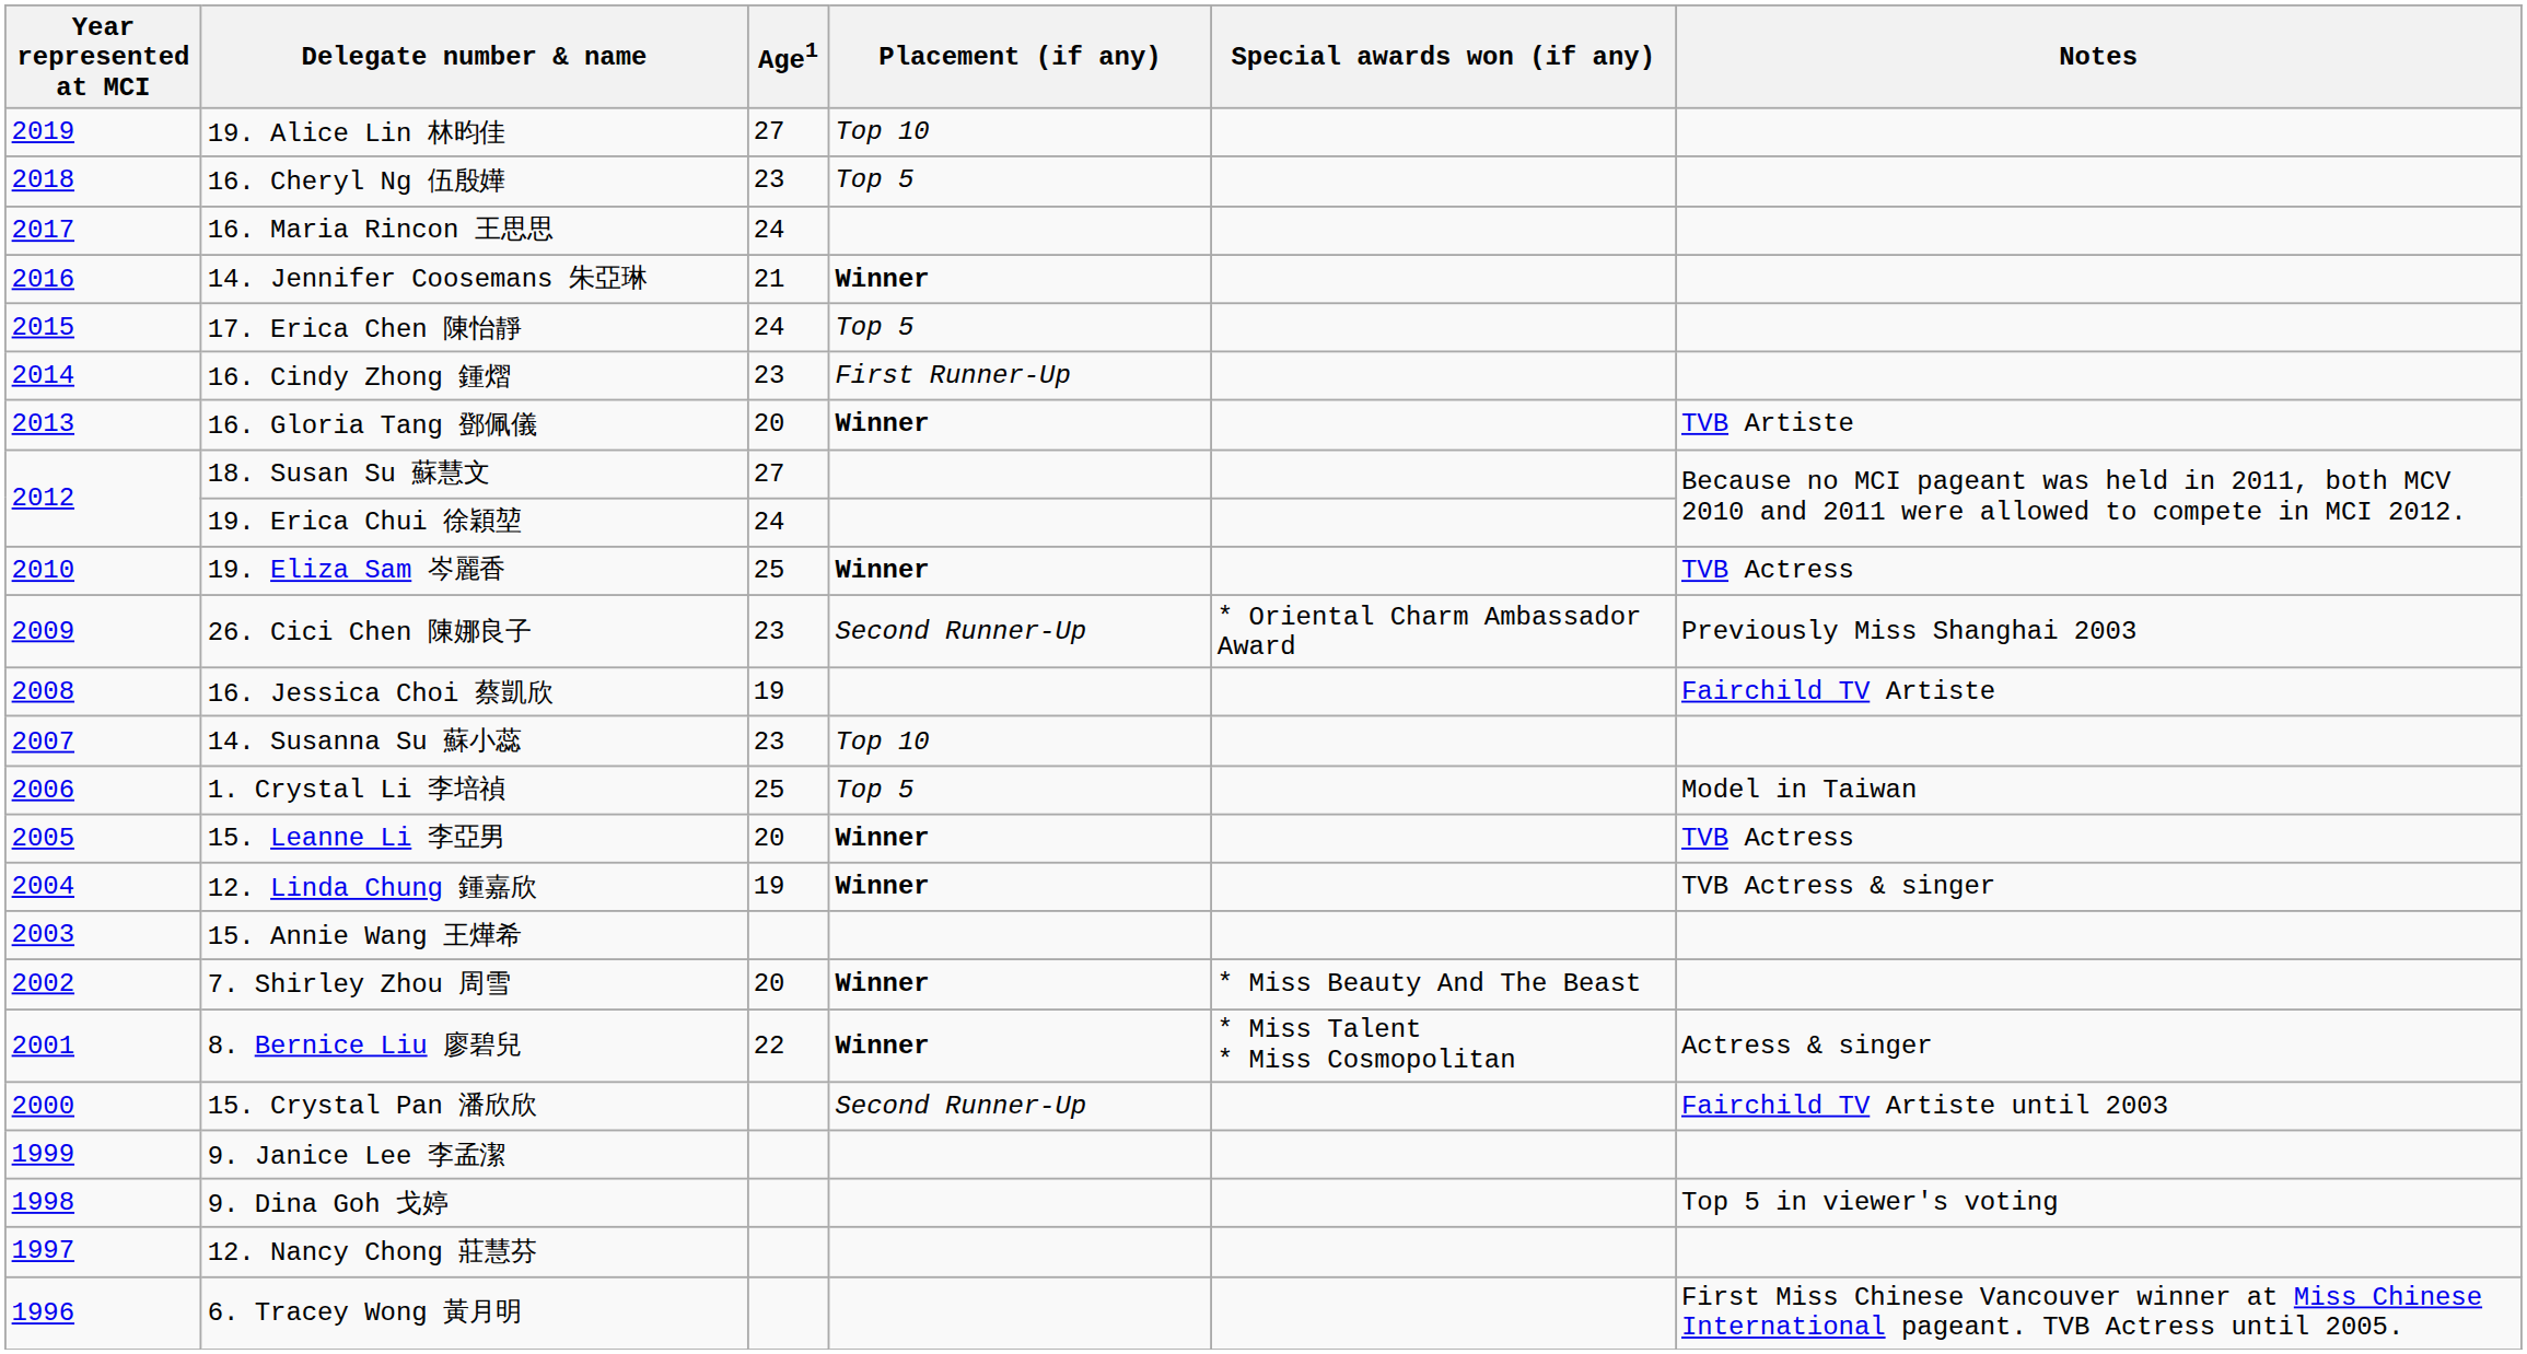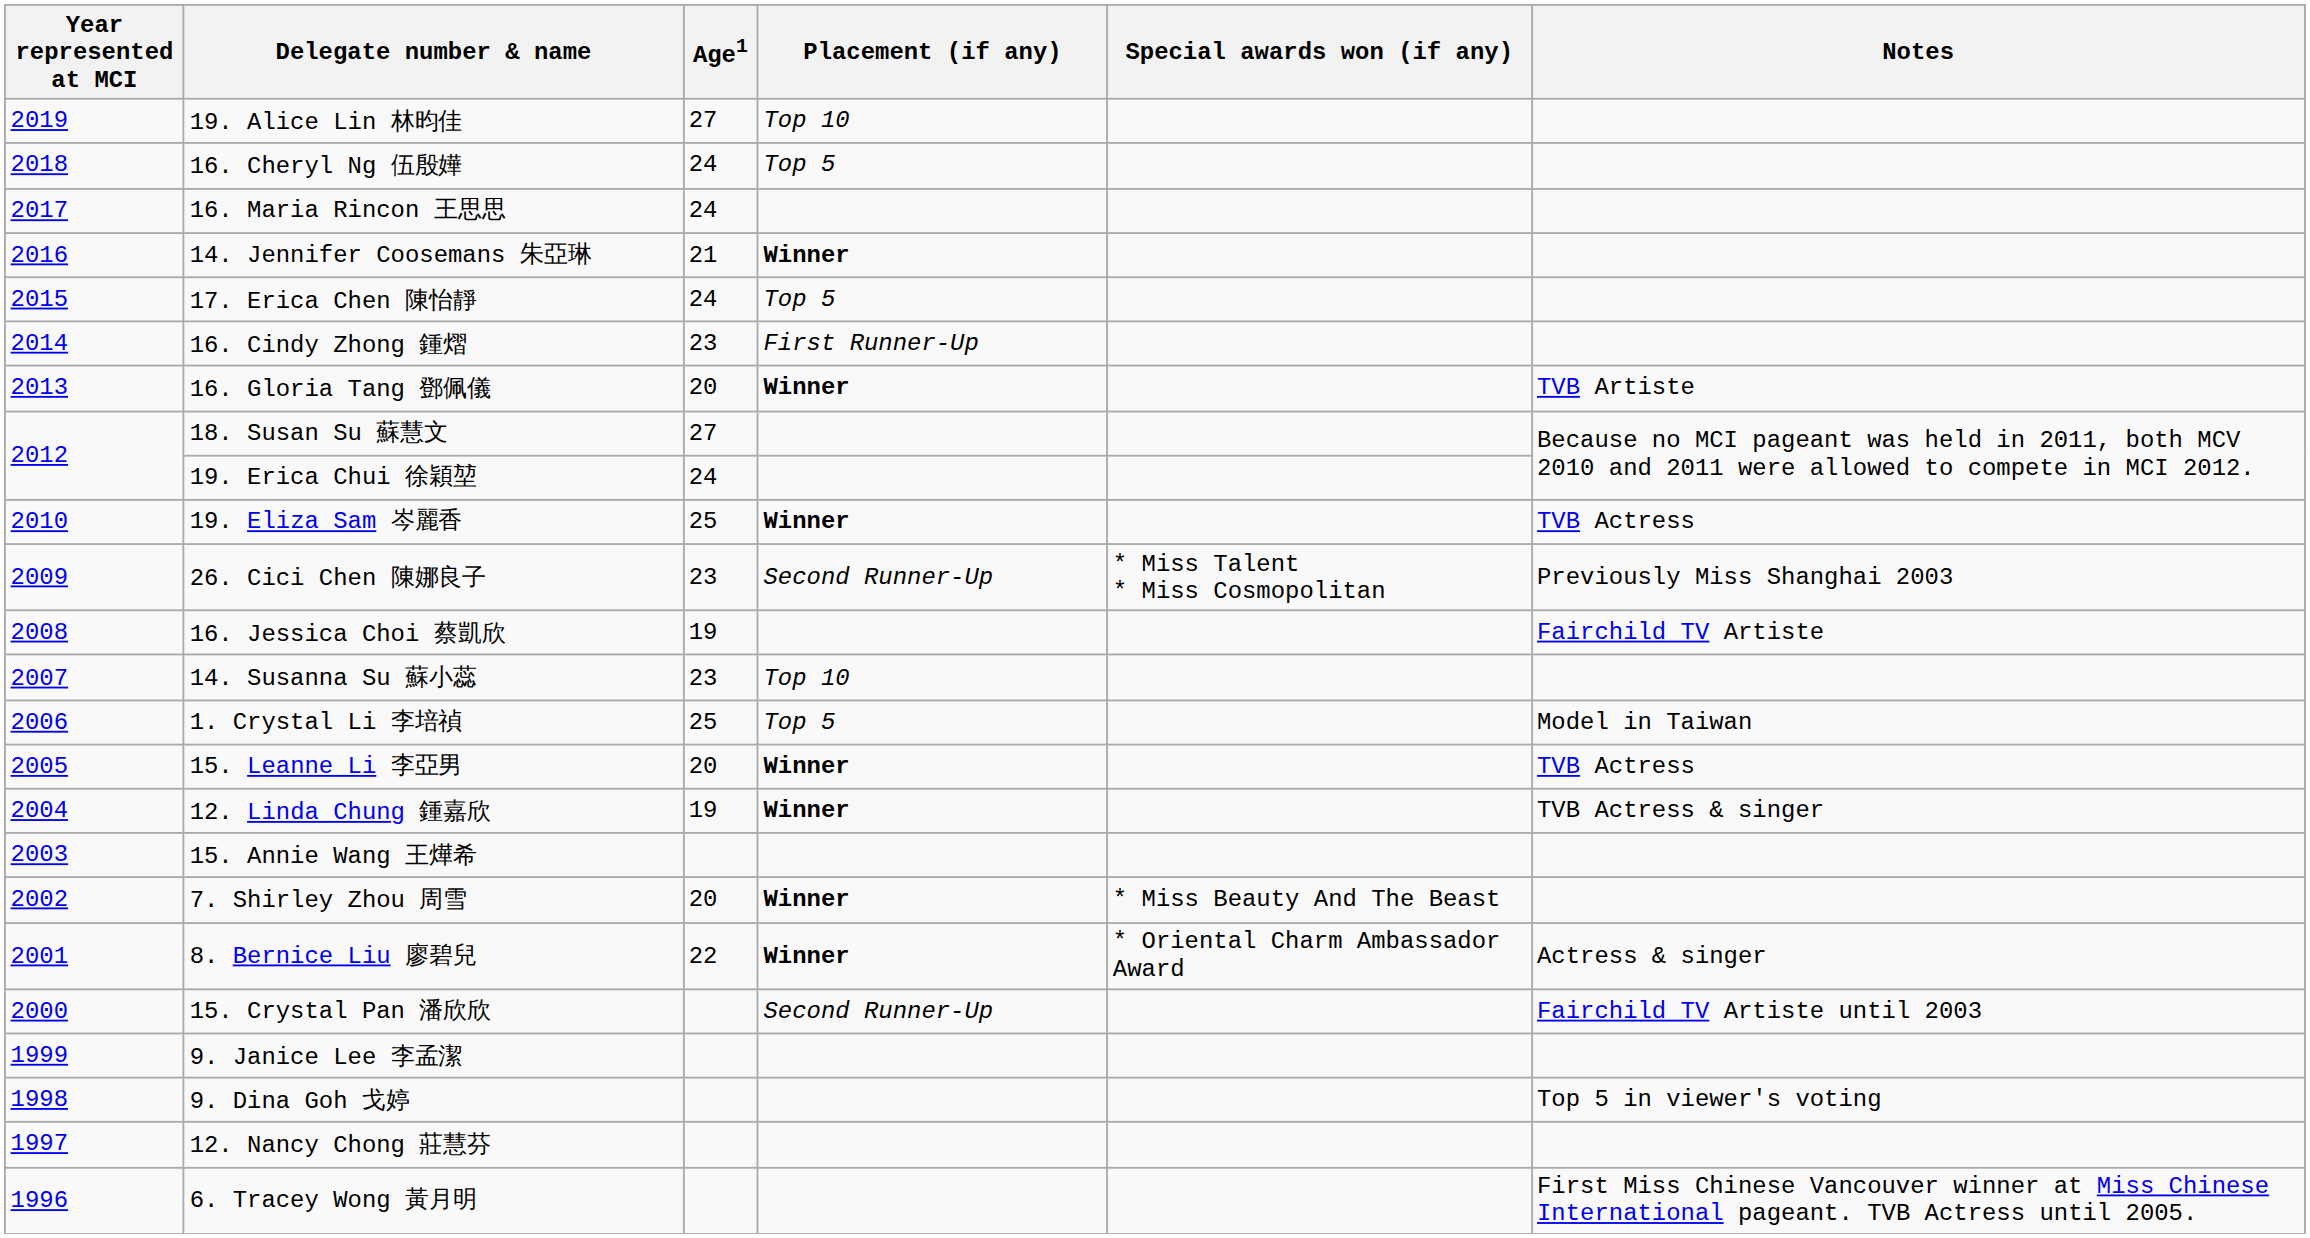16. Cheryl Ng 伍殷嬅 | Age1: 23 -> 24
26. Cici Chen 陳娜良子 | Special awards won (if any): * Oriental Charm Ambassador Award -> * Miss Talent * Miss Cosmopolitan
8. Bernice Liu 廖碧兒 | Special awards won (if any): * Miss Talent * Miss Cosmopolitan -> * Oriental Charm Ambassador Award
